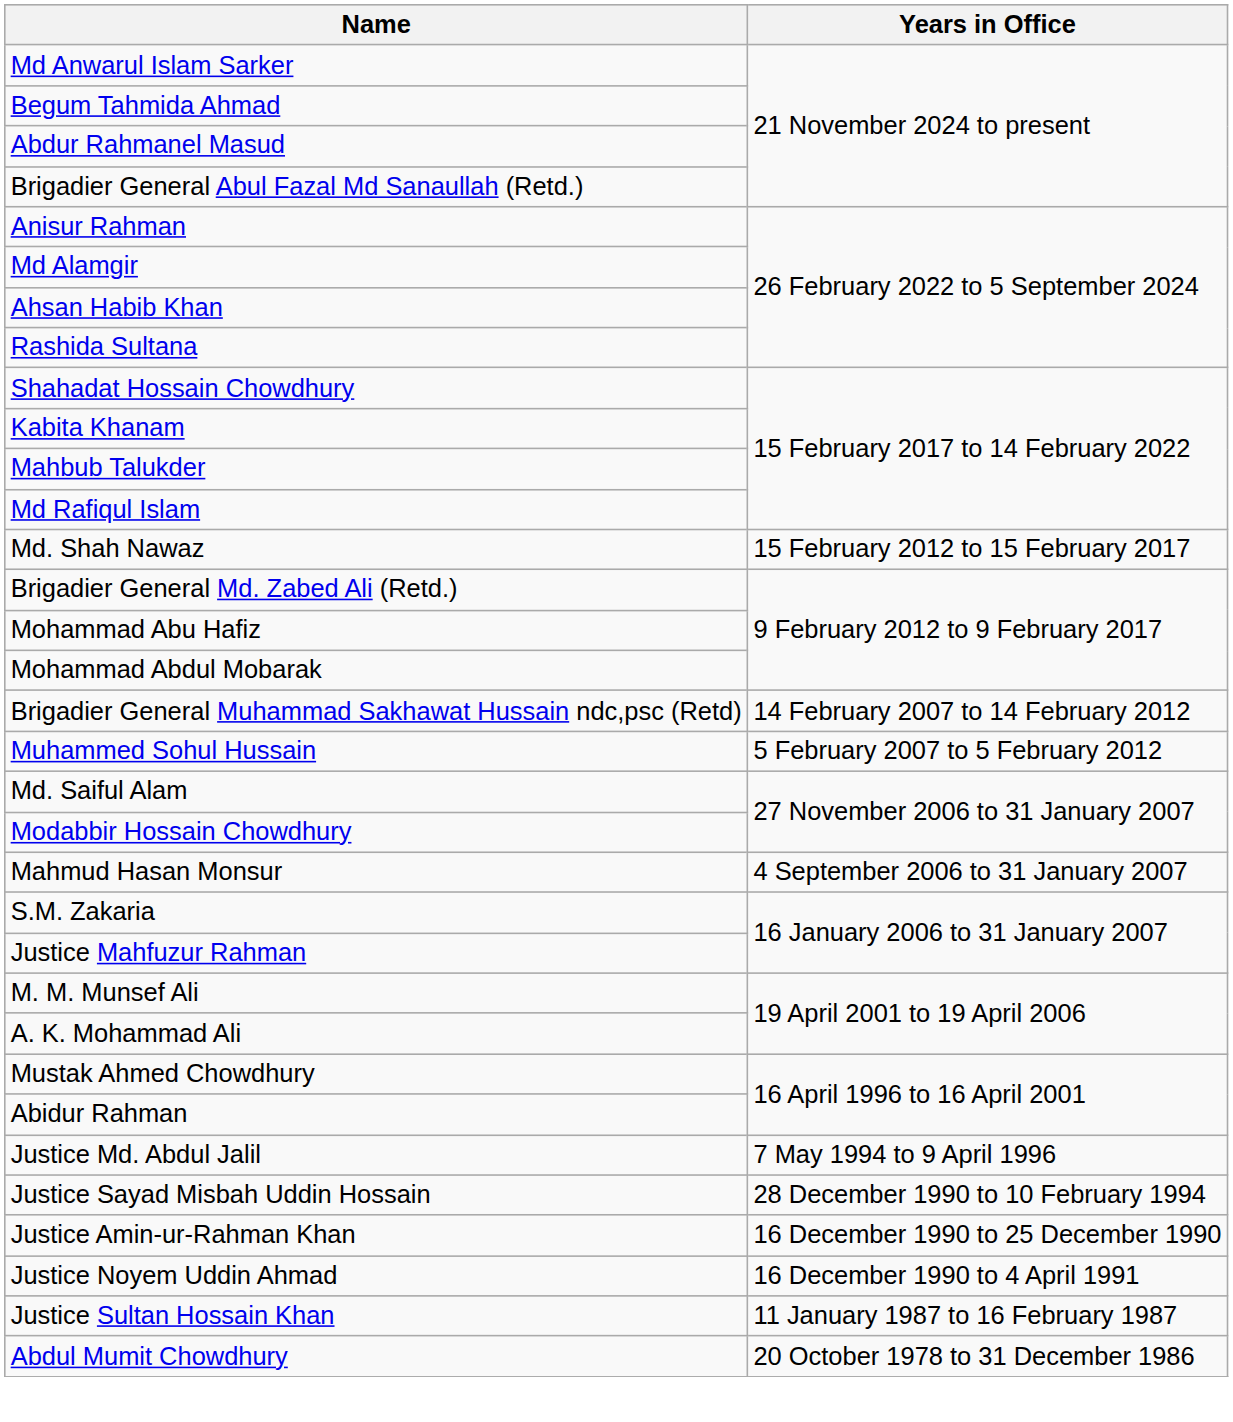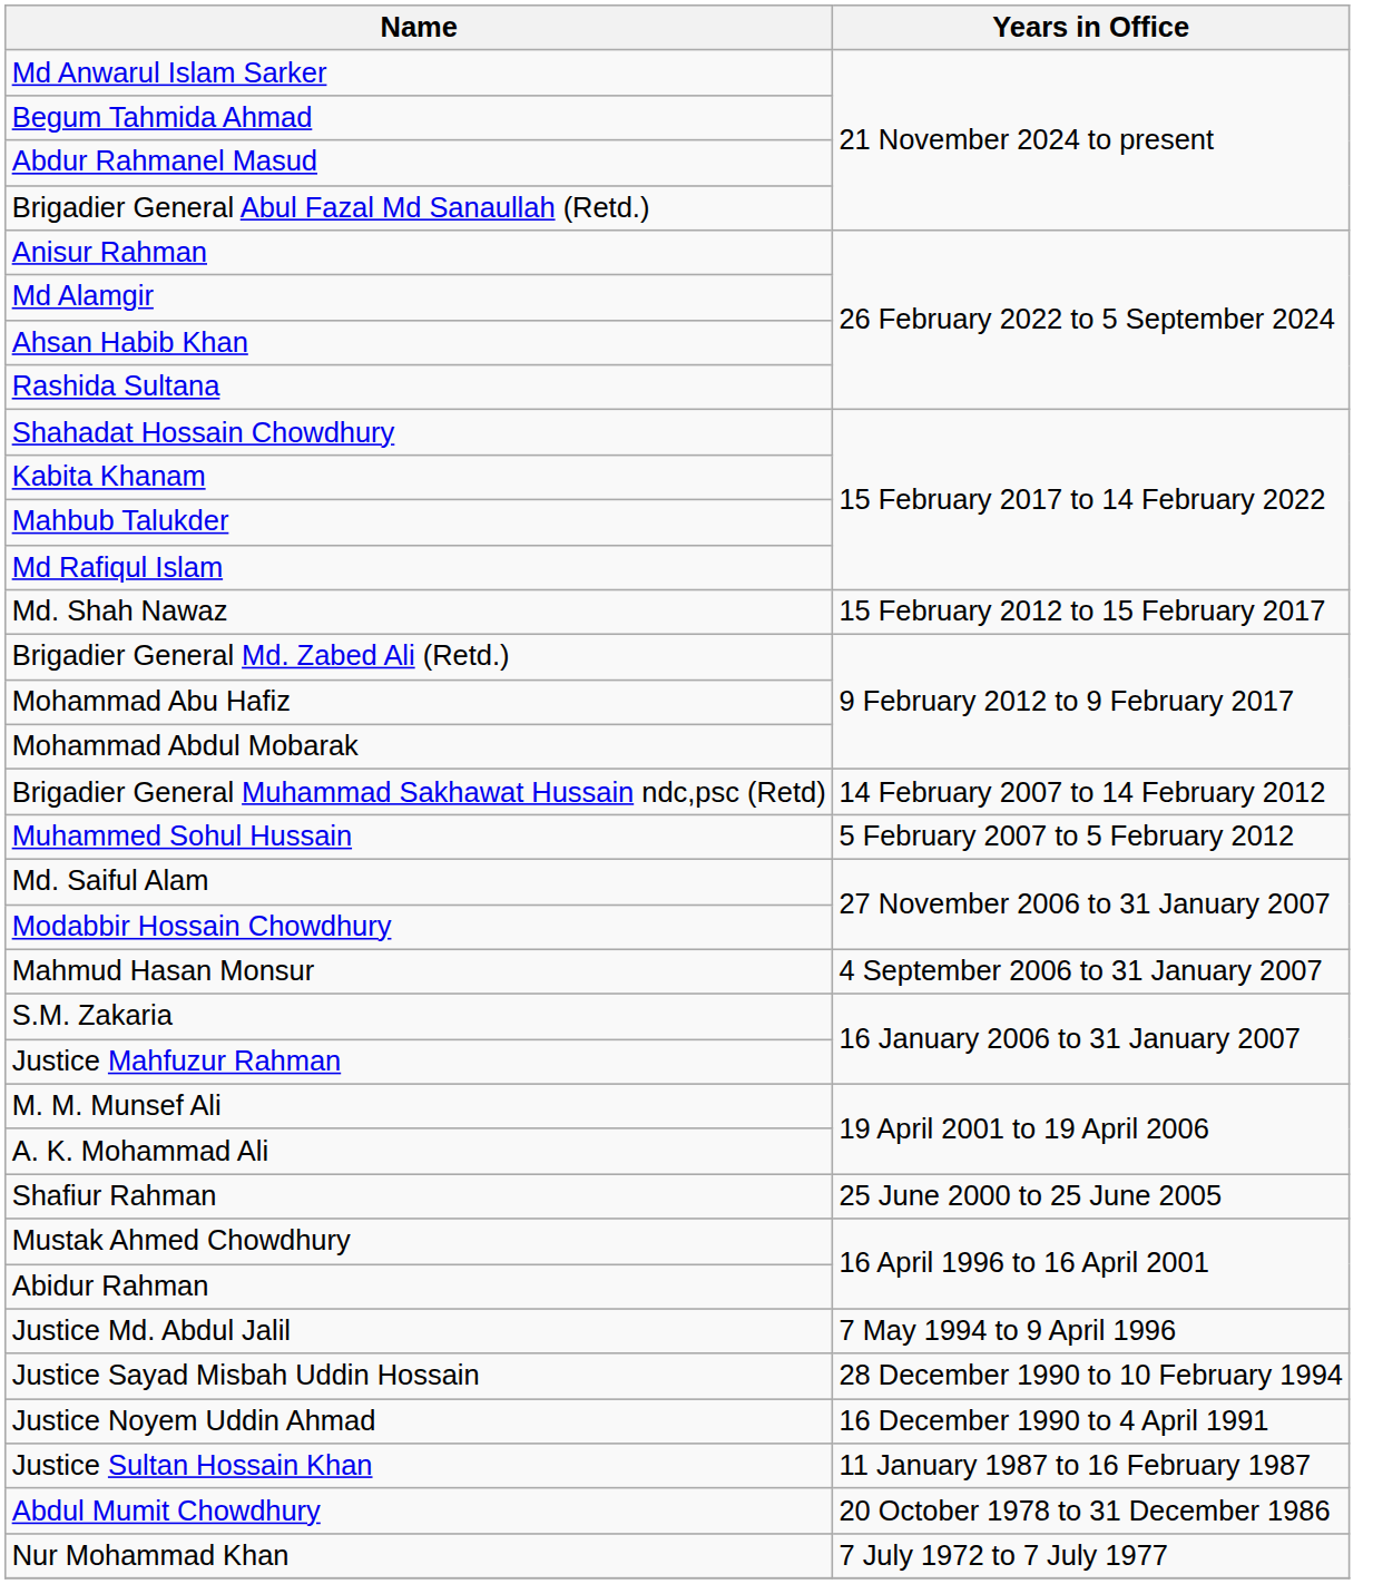+ row: Shafiur Rahman | 25 June 2000 to 25 June 2005
- row: Justice Amin-ur-Rahman Khan | 16 December 1990 to 25 December 1990
+ row: Nur Mohammad Khan | 7 July 1972 to 7 July 1977
